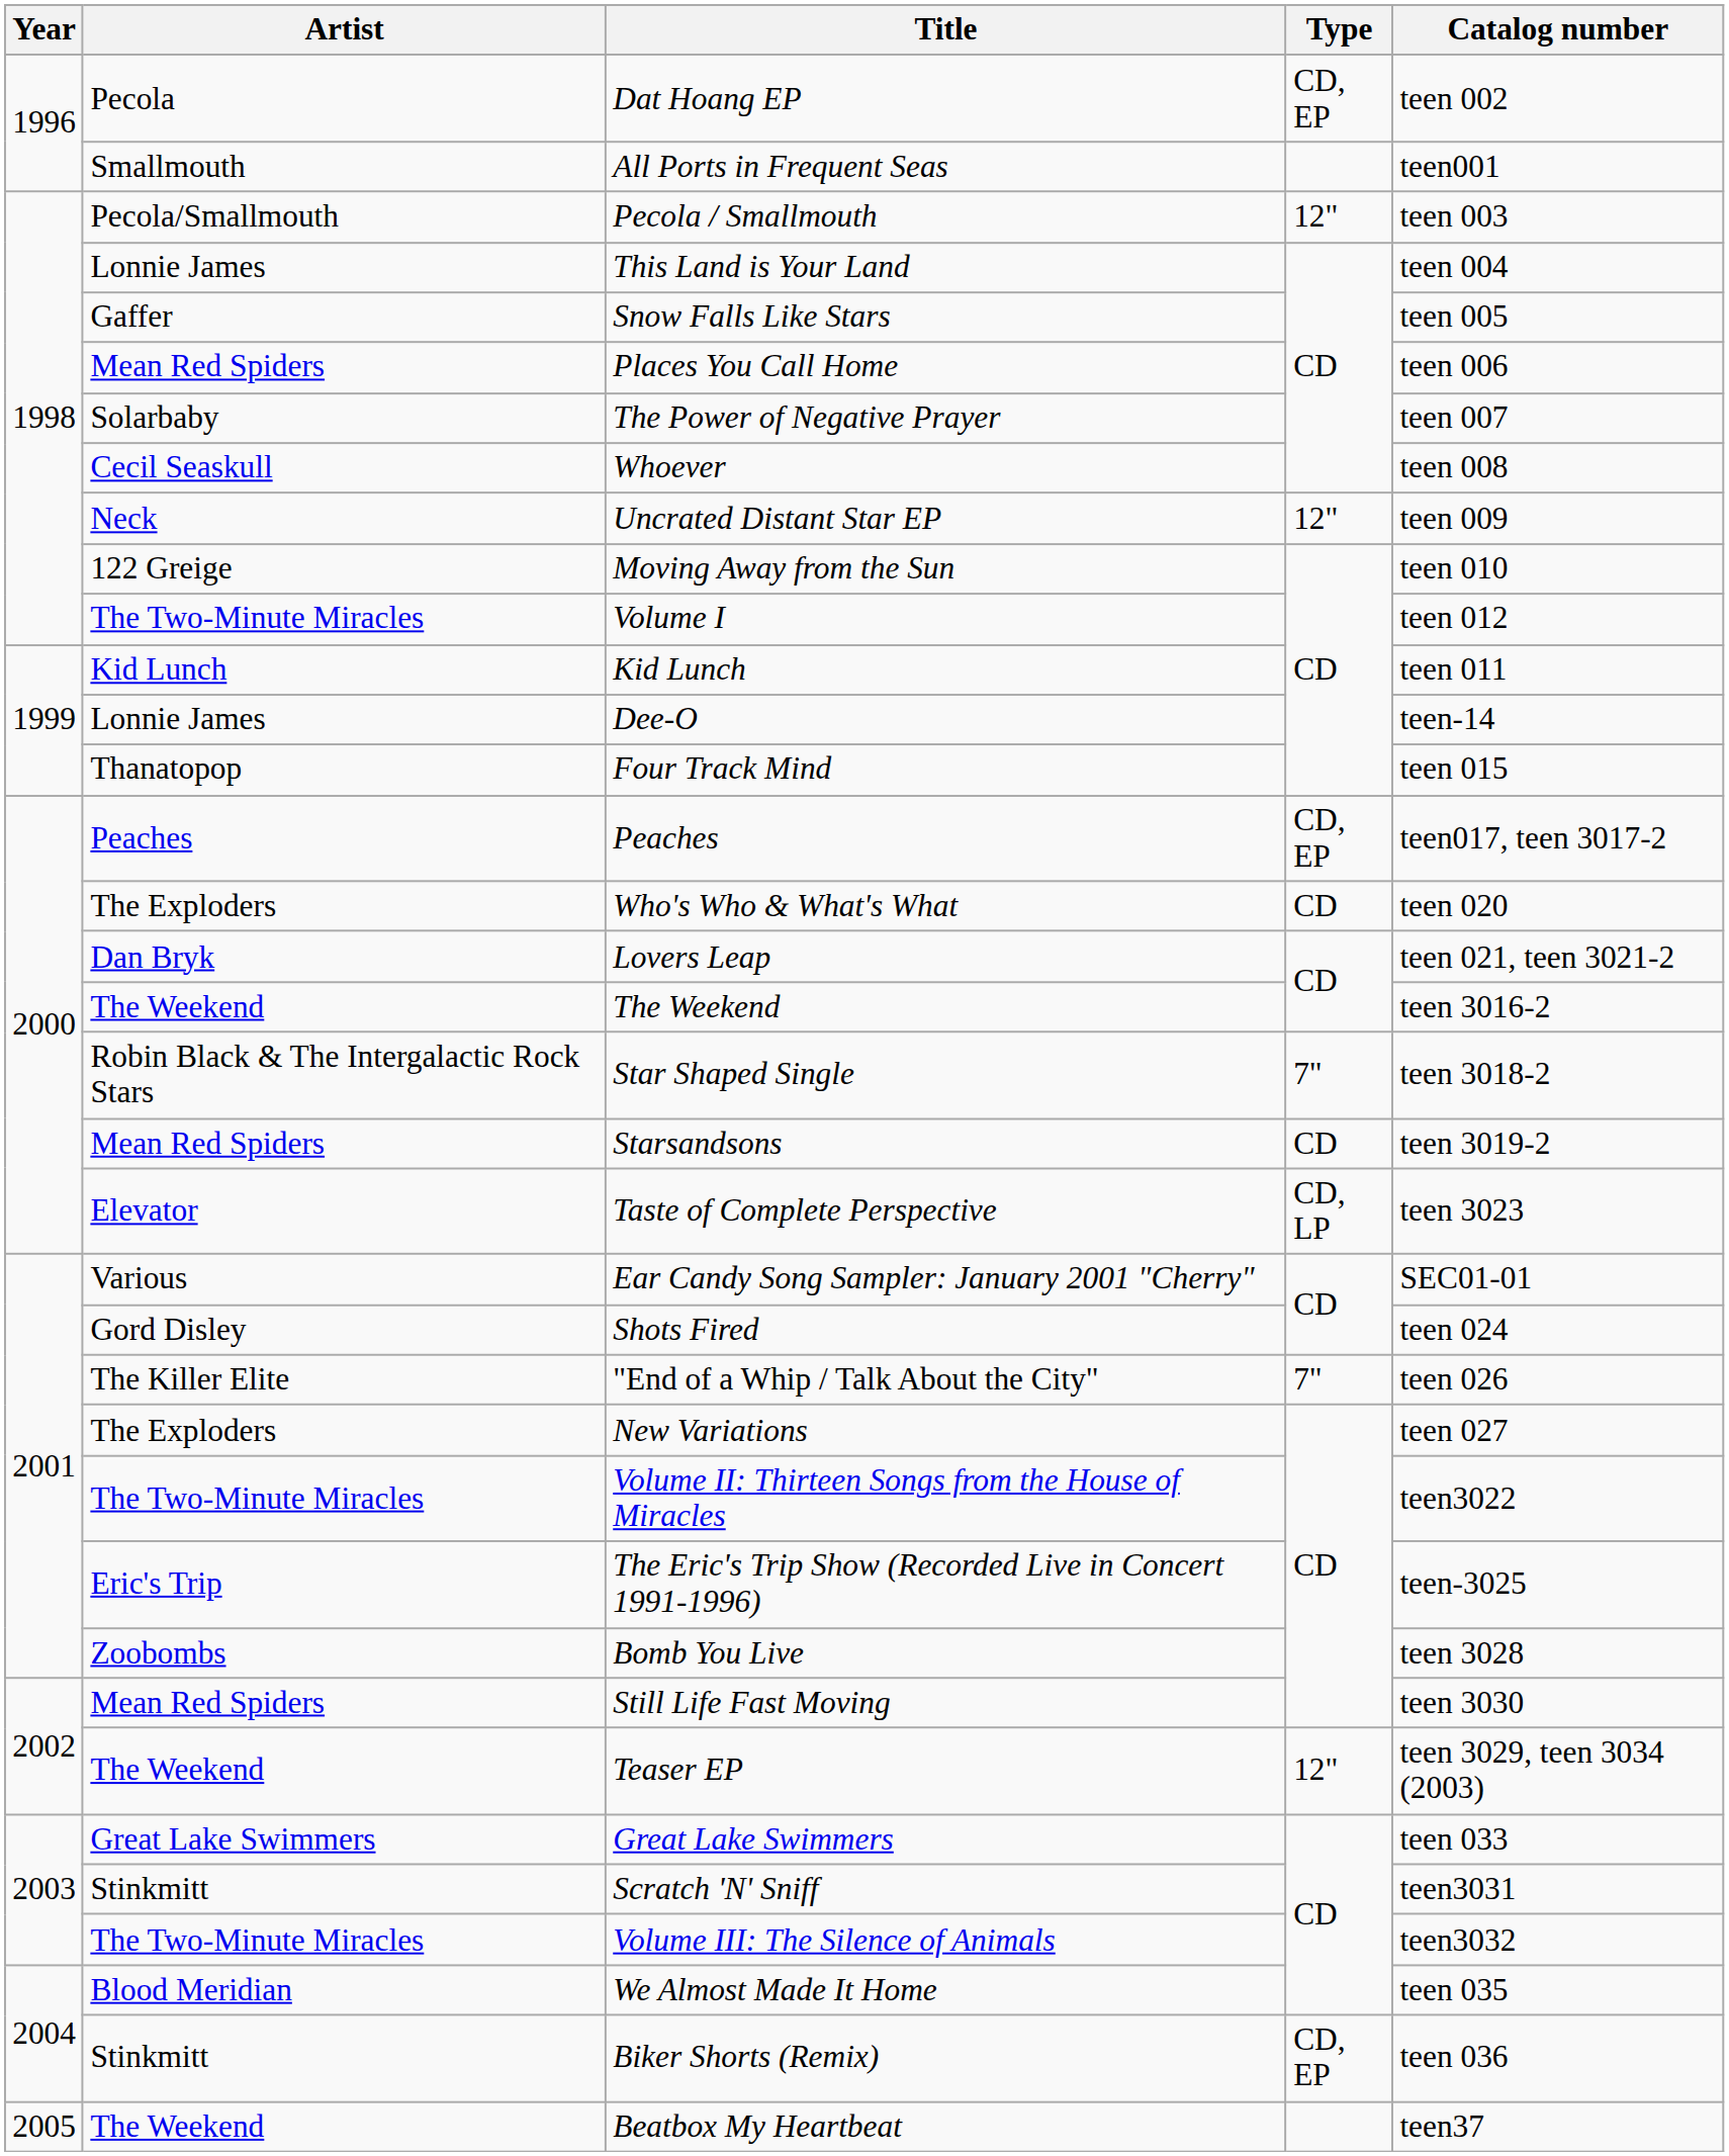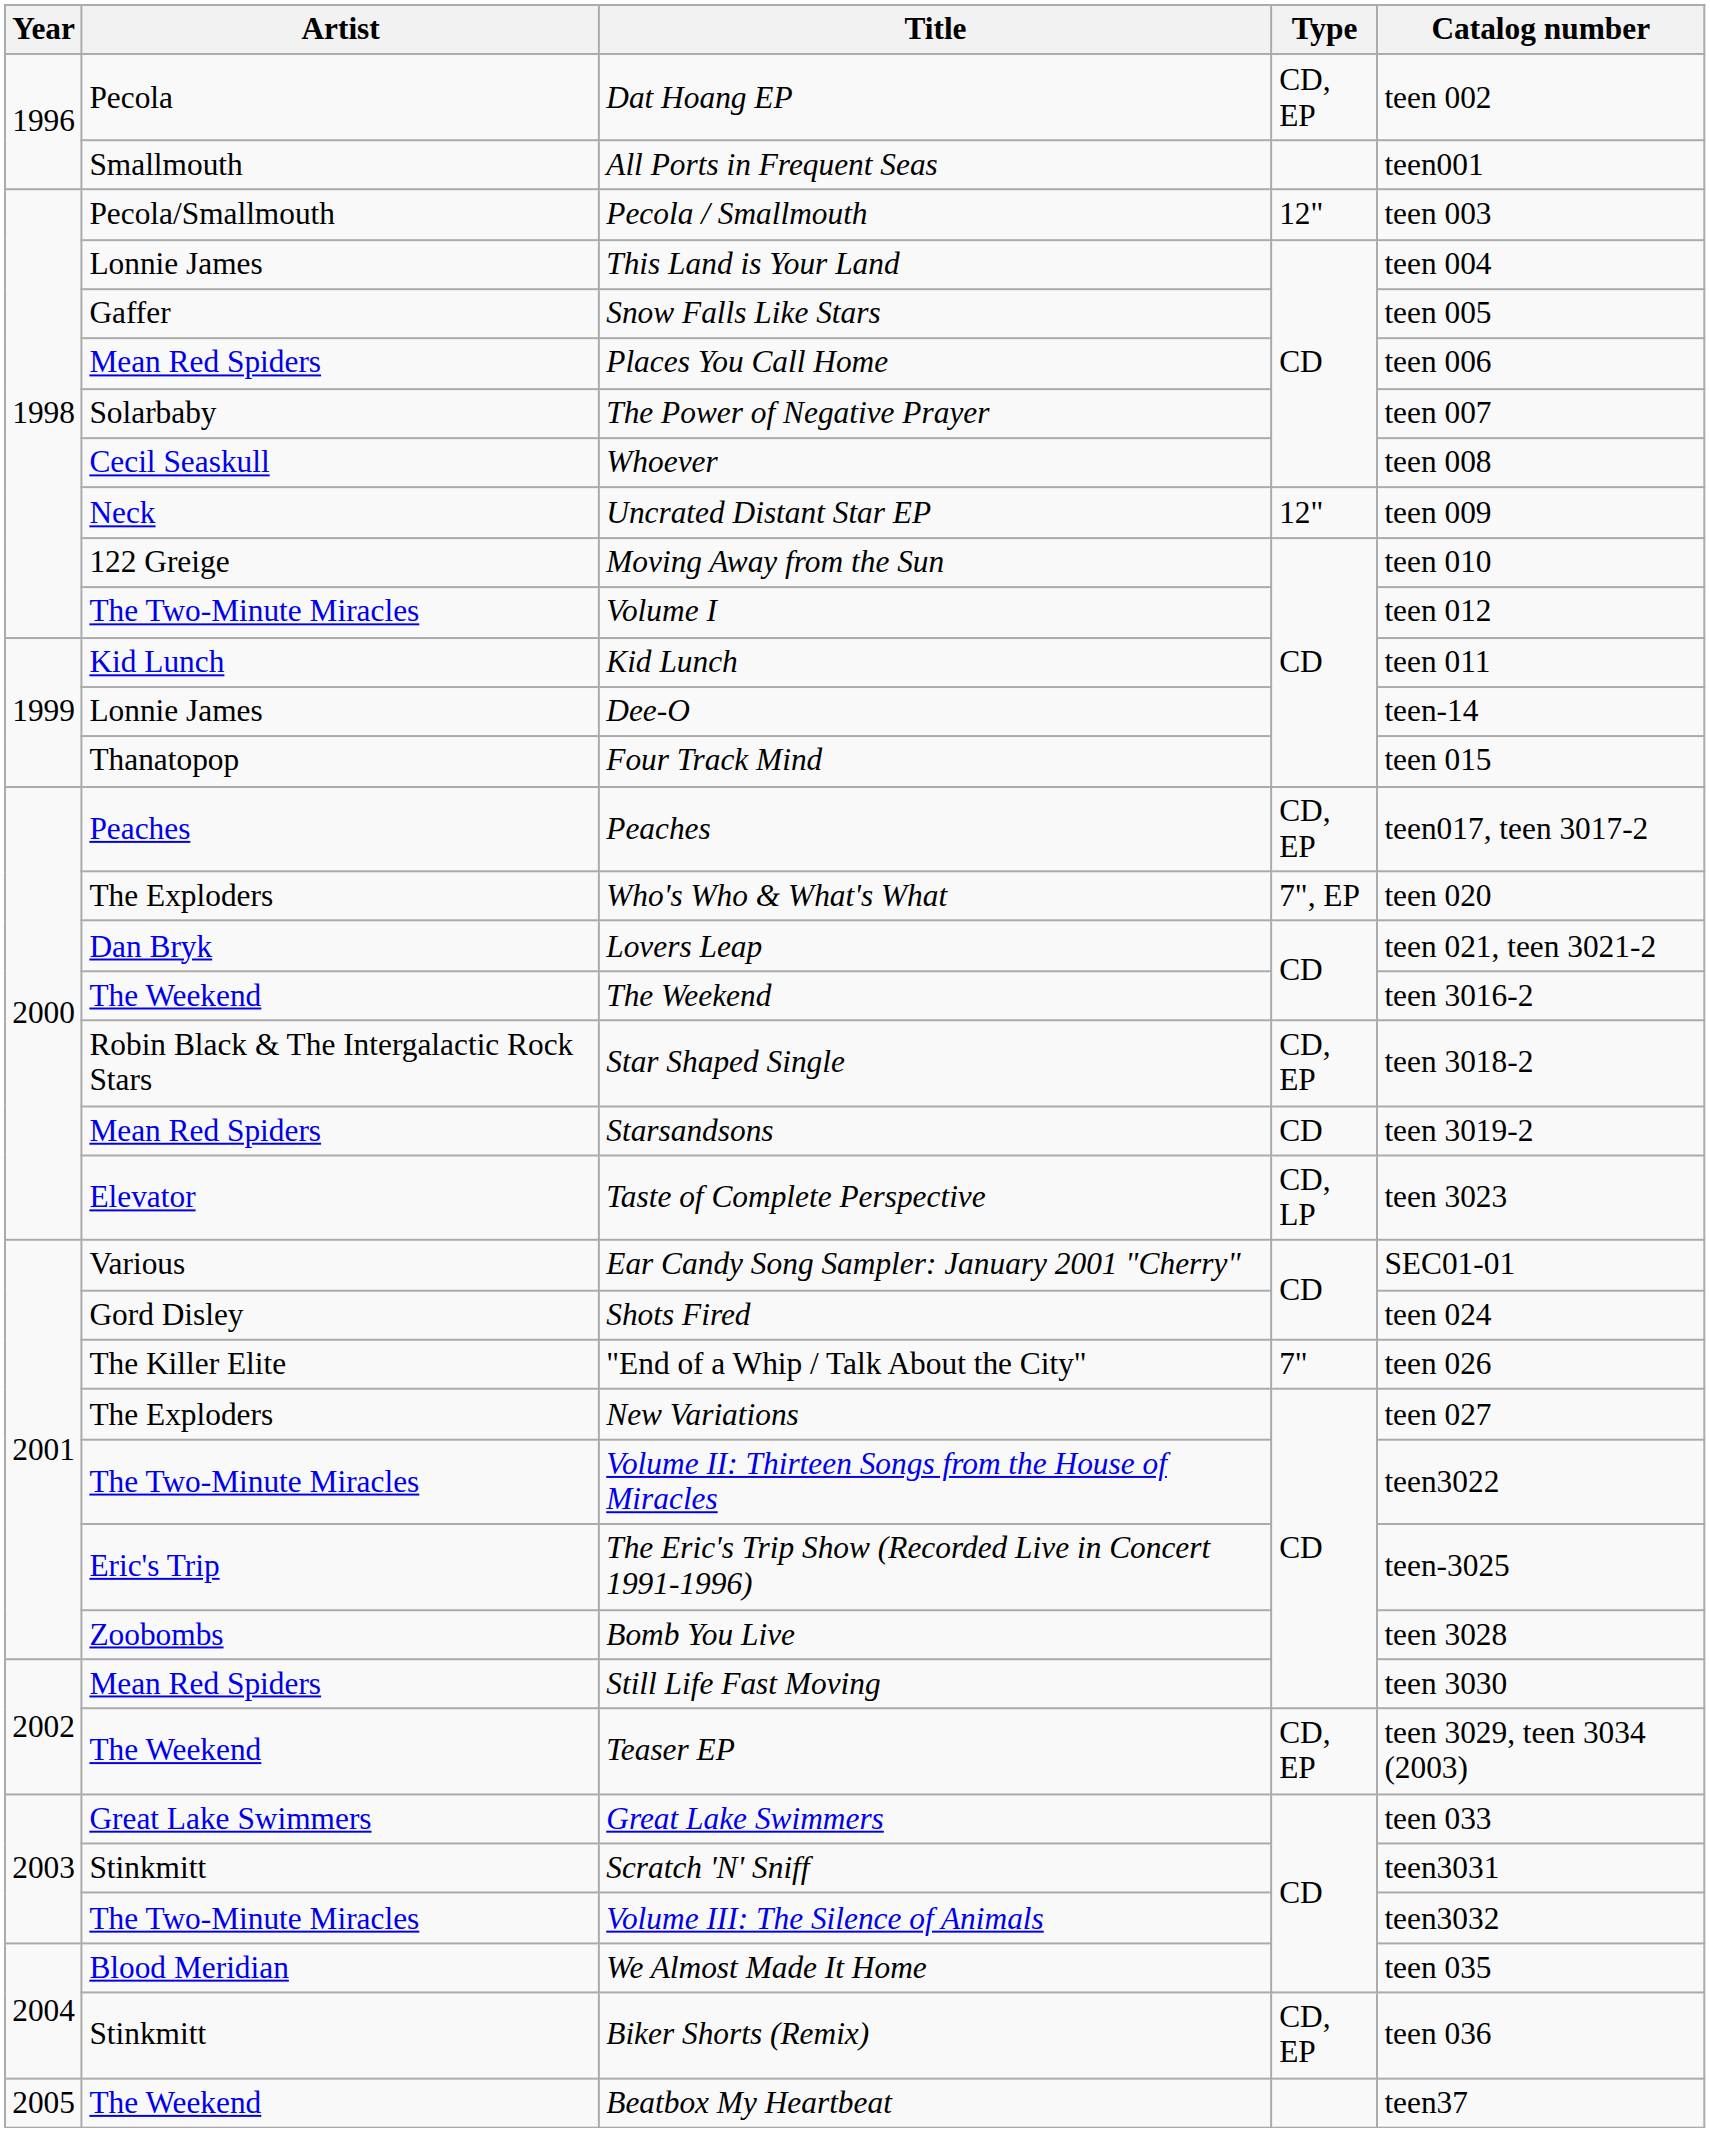Who's Who & What's What | Type: CD -> 7", EP
Star Shaped Single | Type: 7" -> CD, EP
Teaser EP | Type: 12" -> CD, EP
